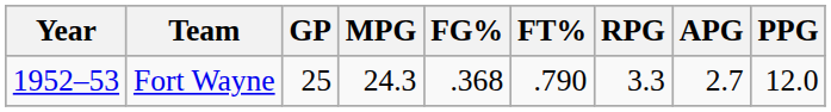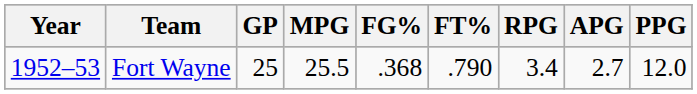Fort Wayne | MPG: 24.3 -> 25.5
Fort Wayne | RPG: 3.3 -> 3.4
